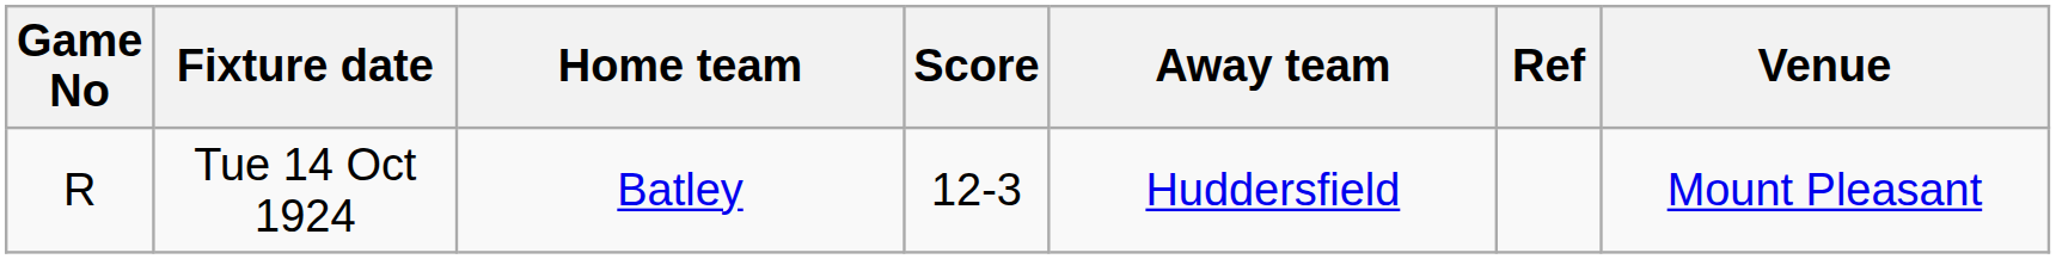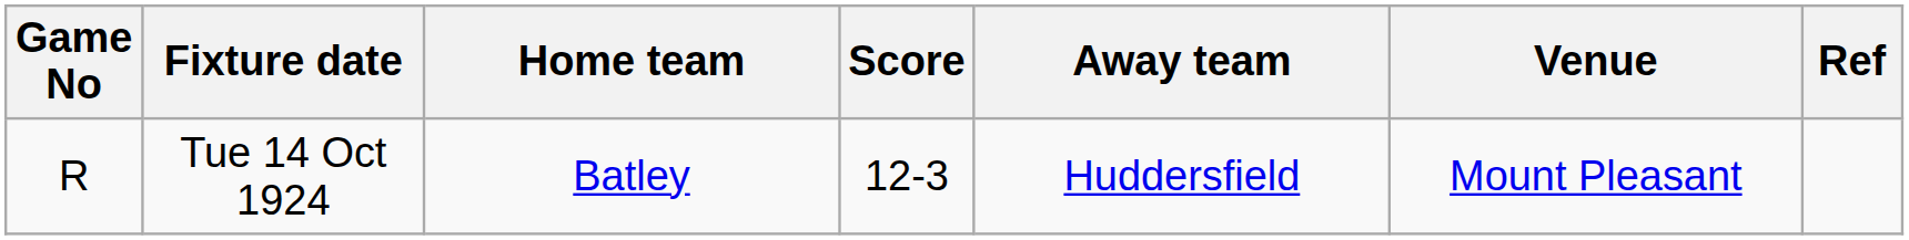columns swapped: Venue <-> Ref
